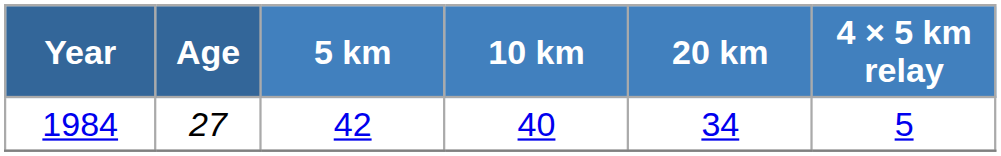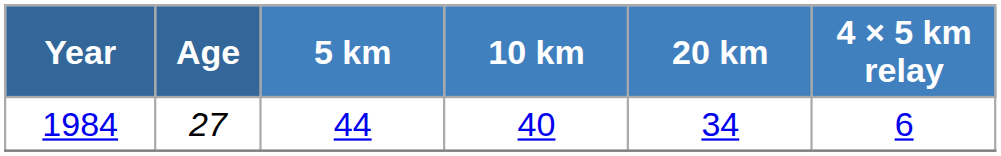1984 | 5 km: 42 -> 44
1984 | 4 × 5 km relay: 5 -> 6
